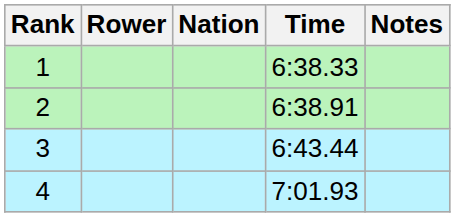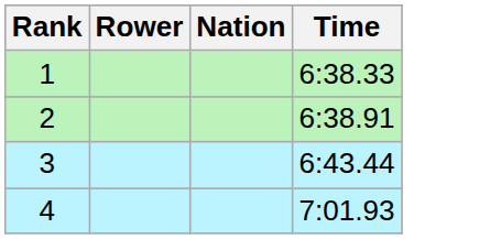- column: Notes
